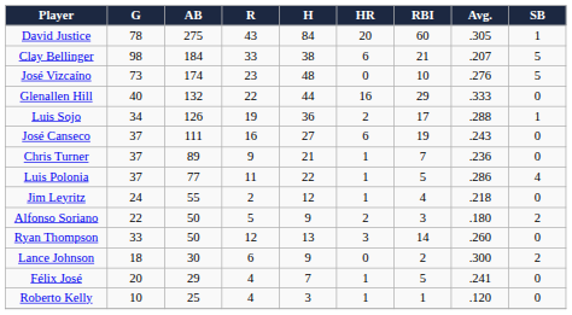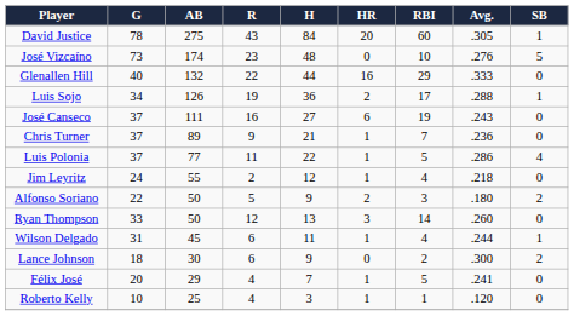- row: Clay Bellinger | 98 | 184 | 33 | 38 | 6 | 21 | .207 | 5
+ row: Wilson Delgado | 31 | 45 | 6 | 11 | 1 | 4 | .244 | 1
